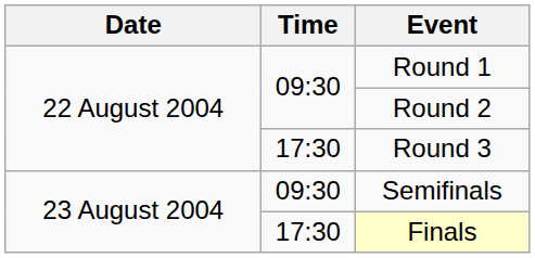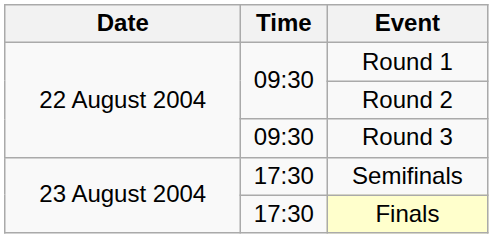Round 3 | Time: 17:30 -> 09:30
Semifinals | Time: 09:30 -> 17:30
